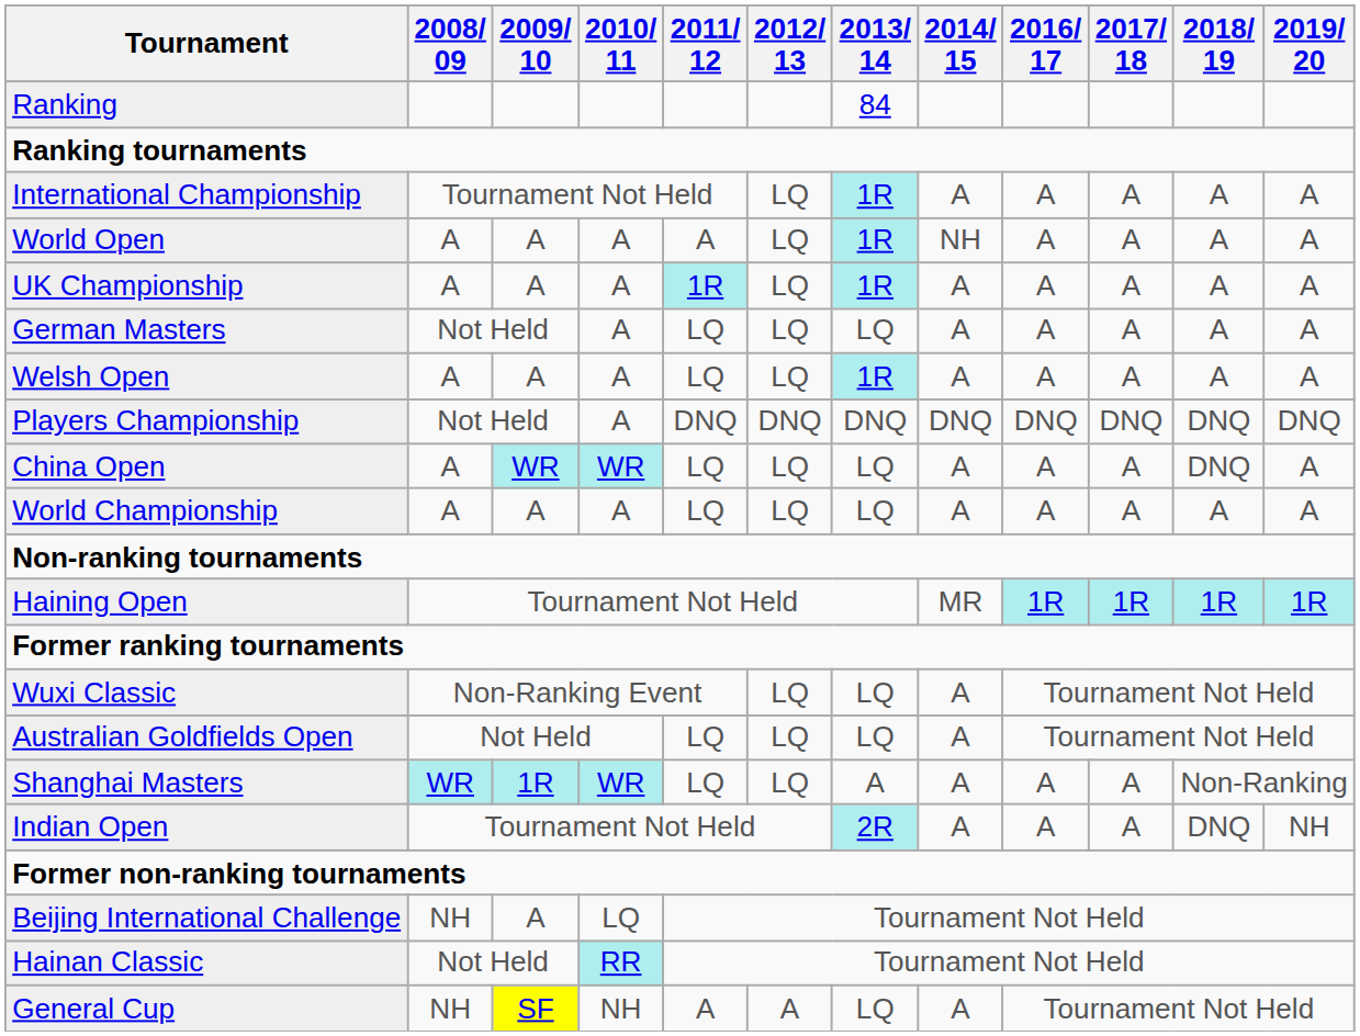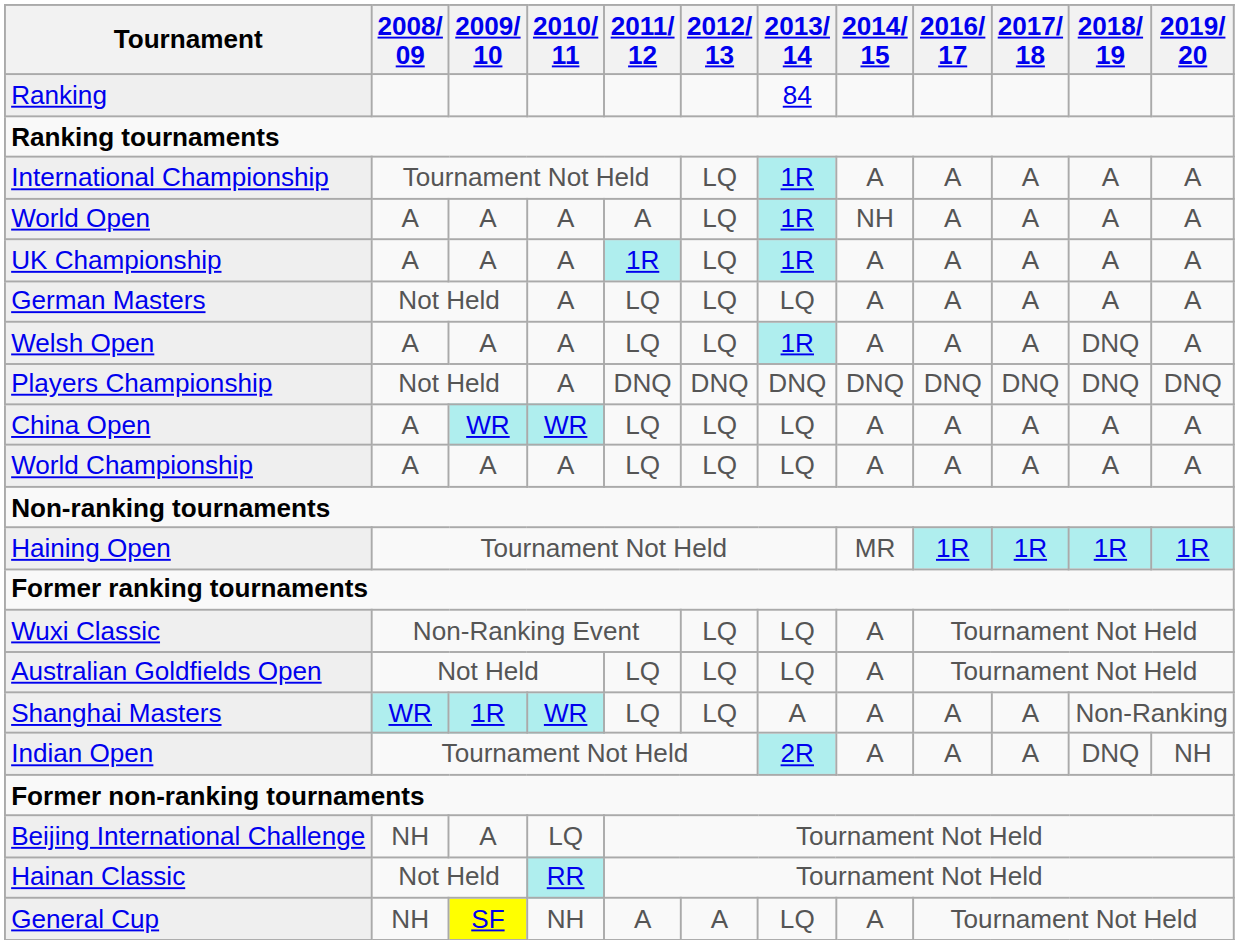Welsh Open | 2018/ 19: A -> DNQ
China Open | 2018/ 19: DNQ -> A
